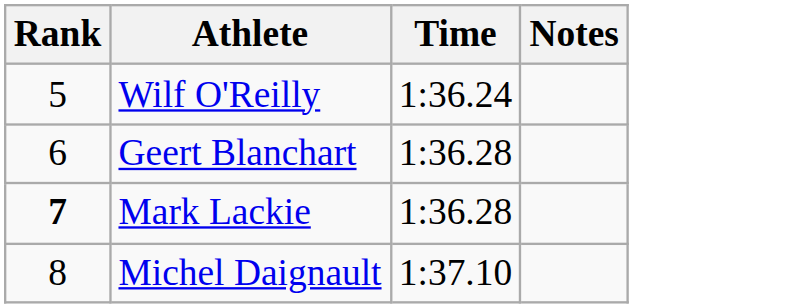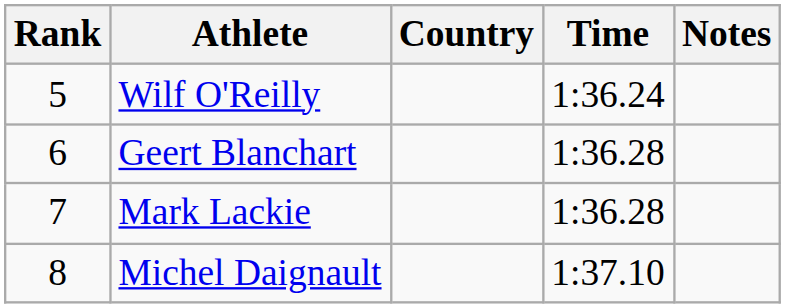+ column: Country
Mark Lackie | Rank: bold -> normal
